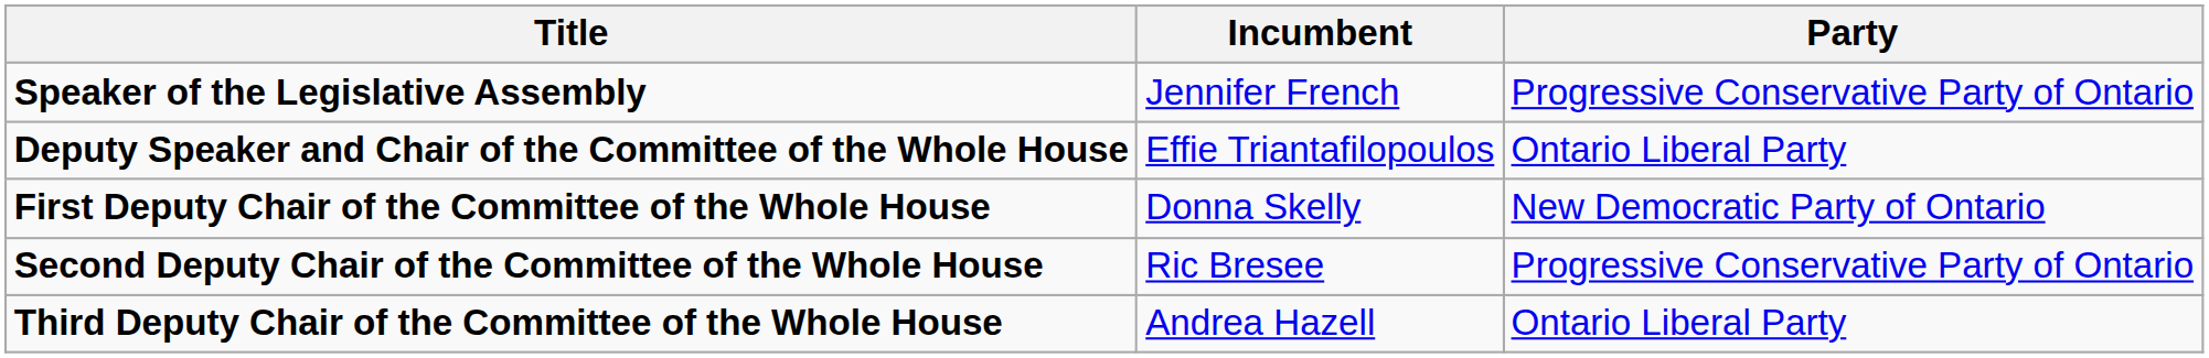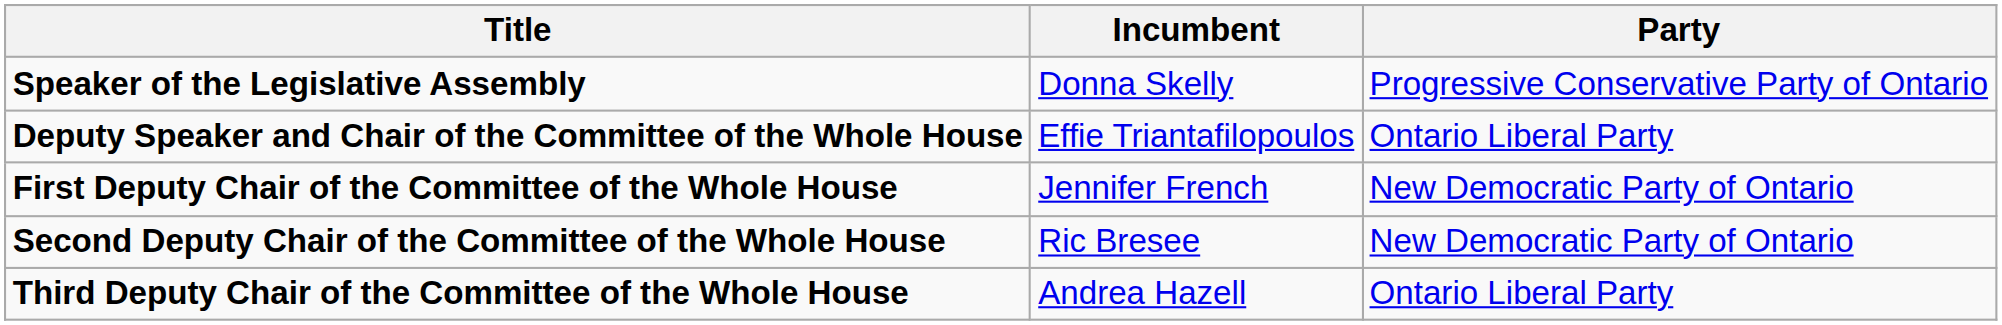Speaker of the Legislative Assembly | Incumbent: Jennifer French -> Donna Skelly
First Deputy Chair of the Committee of the Whole House | Incumbent: Donna Skelly -> Jennifer French
Second Deputy Chair of the Committee of the Whole House | Party: Progressive Conservative Party of Ontario -> New Democratic Party of Ontario
